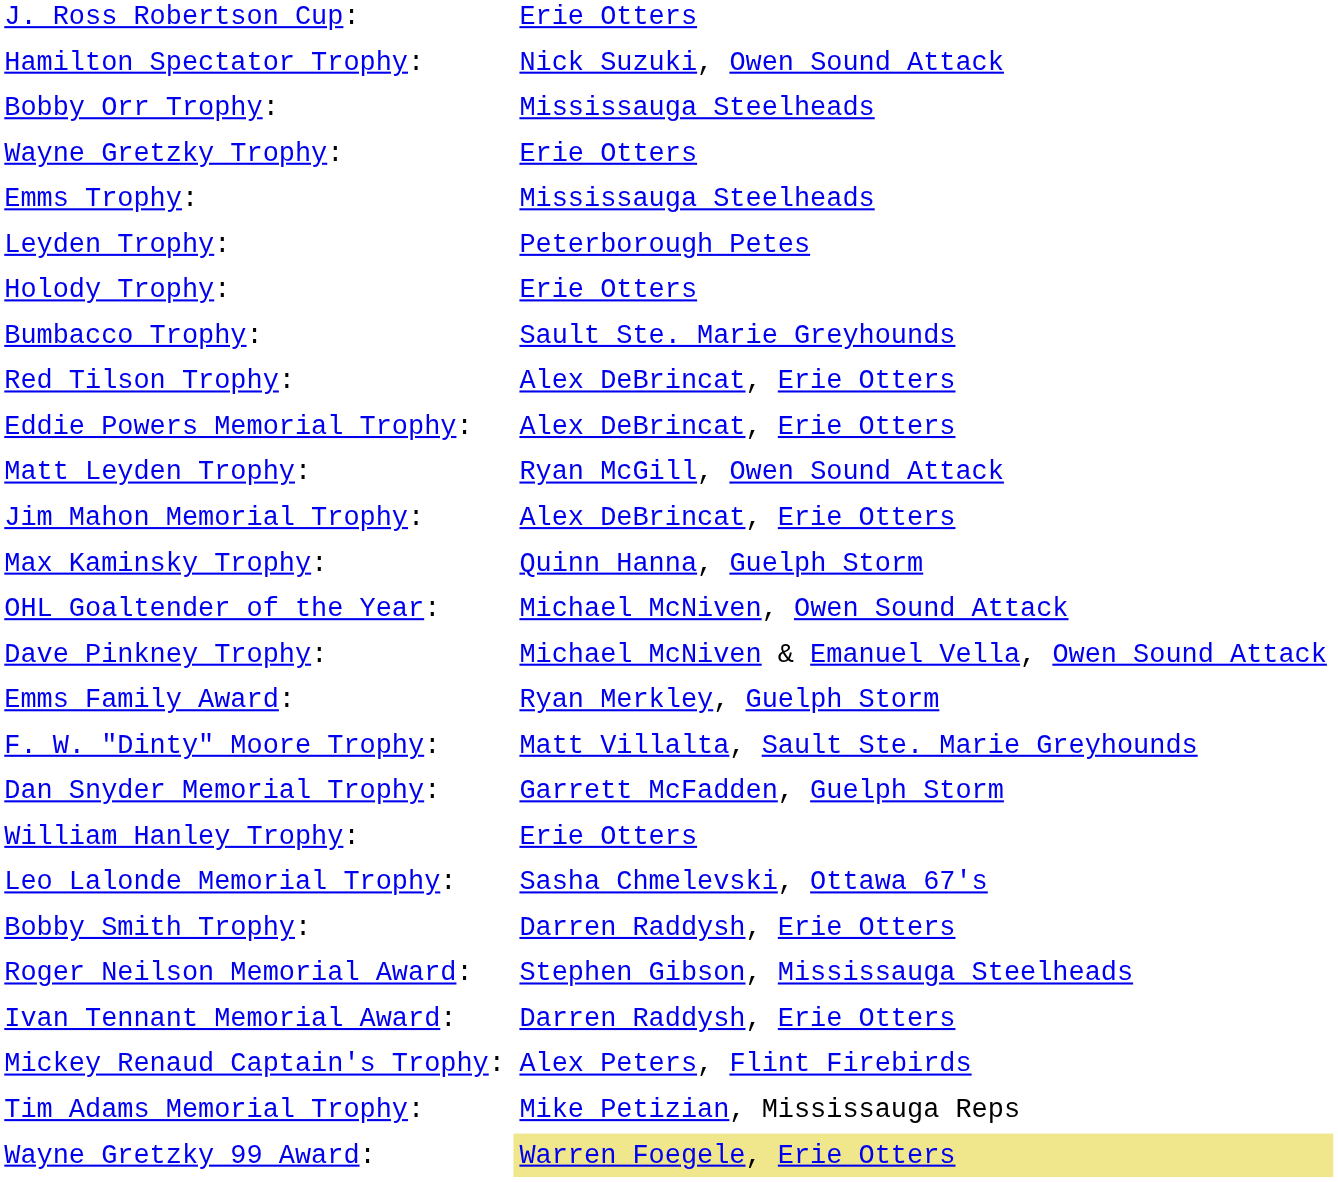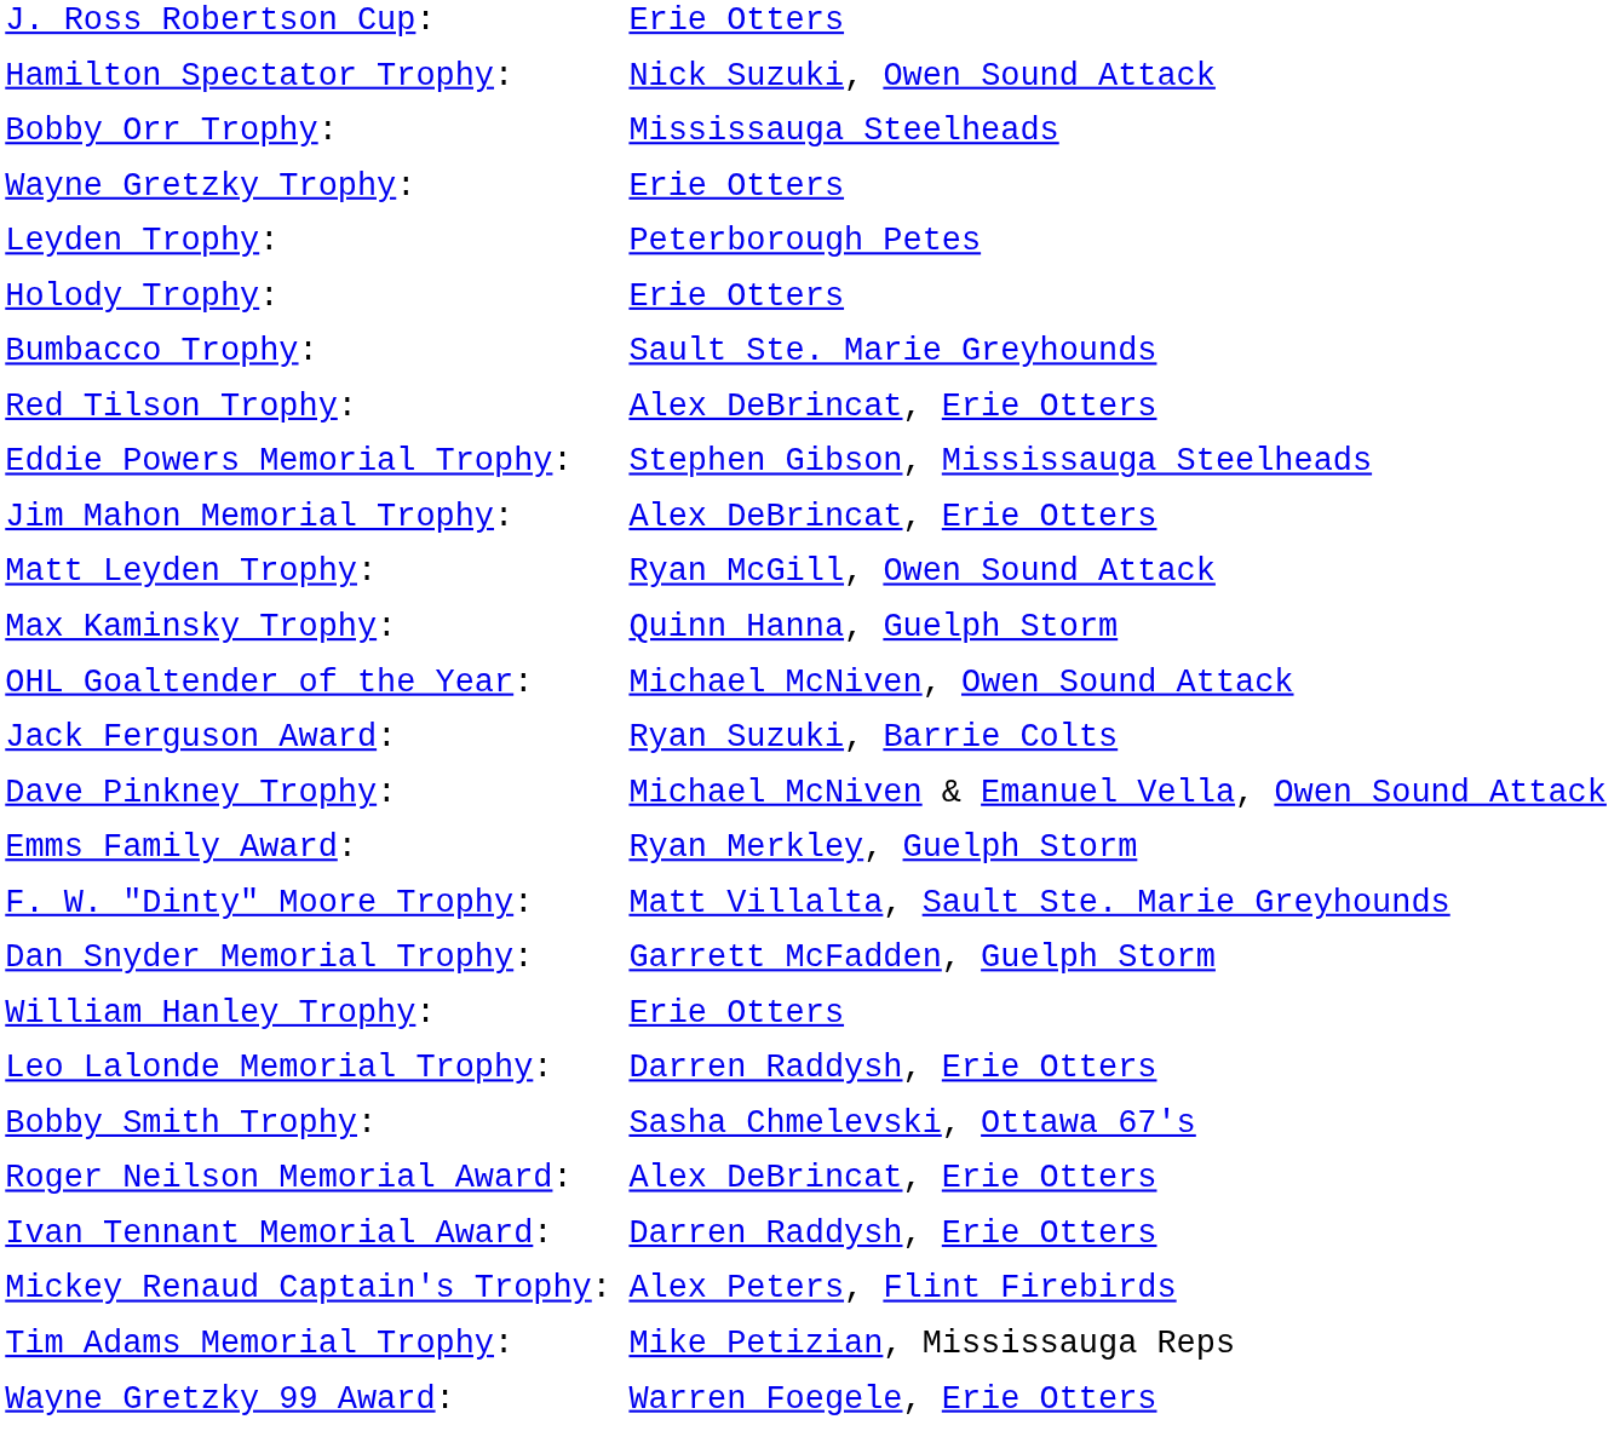- row: Emms Trophy: | Mississauga Steelheads
Eddie Powers Memorial Trophy: | column 2: Alex DeBrincat, Erie Otters -> Stephen Gibson, Mississauga Steelheads
rows swapped: Matt Leyden Trophy: <-> Jim Mahon Memorial Trophy:
+ row: Jack Ferguson Award: | Ryan Suzuki, Barrie Colts
Leo Lalonde Memorial Trophy: | column 2: Sasha Chmelevski, Ottawa 67's -> Darren Raddysh, Erie Otters
Bobby Smith Trophy: | column 2: Darren Raddysh, Erie Otters -> Sasha Chmelevski, Ottawa 67's
Roger Neilson Memorial Award: | column 2: Stephen Gibson, Mississauga Steelheads -> Alex DeBrincat, Erie Otters
Wayne Gretzky 99 Award: | column 2: khaki background -> no background
